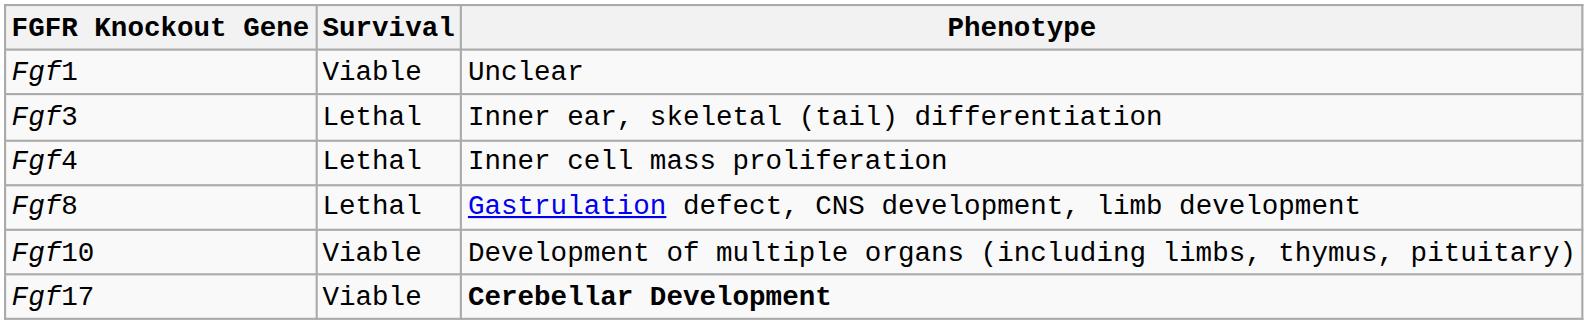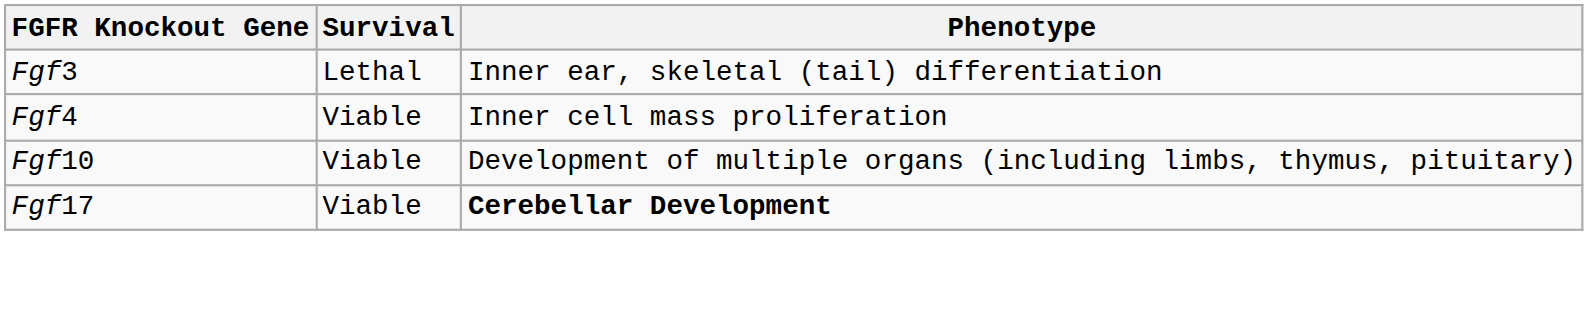- row: Fgf1 | Viable | Unclear
Fgf4 | Survival: Lethal -> Viable
- row: Fgf8 | Lethal | Gastrulation defect, CNS development, limb development
